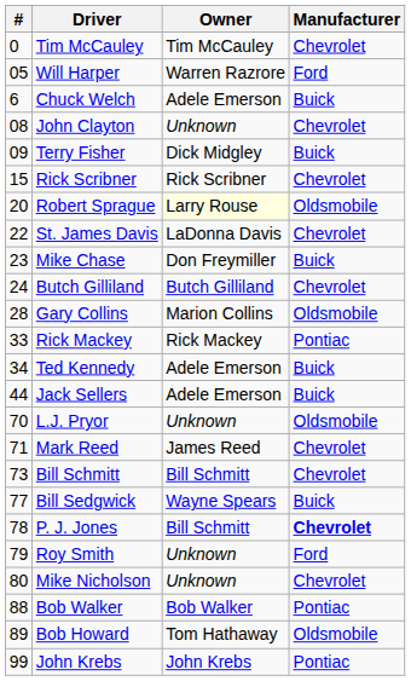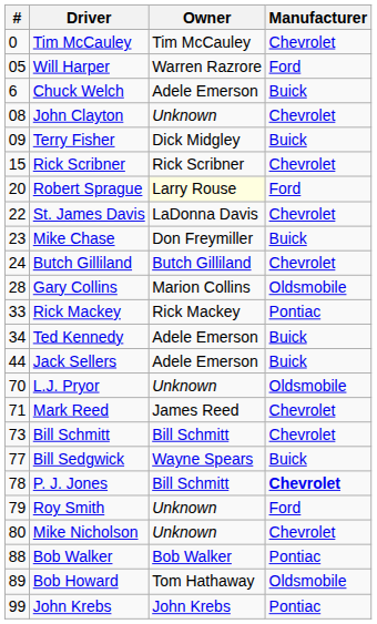Robert Sprague | Manufacturer: Oldsmobile -> Ford
